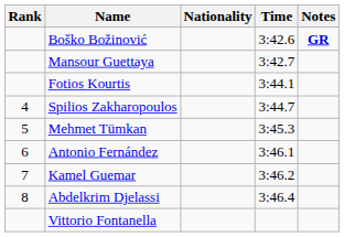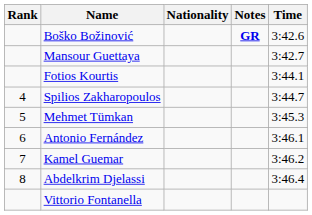columns swapped: Time <-> Notes
